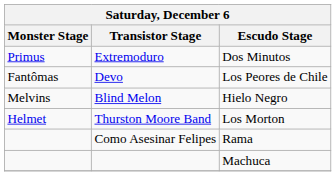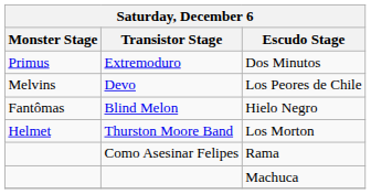Devo | Monster Stage: Fantômas -> Melvins
Blind Melon | Monster Stage: Melvins -> Fantômas
